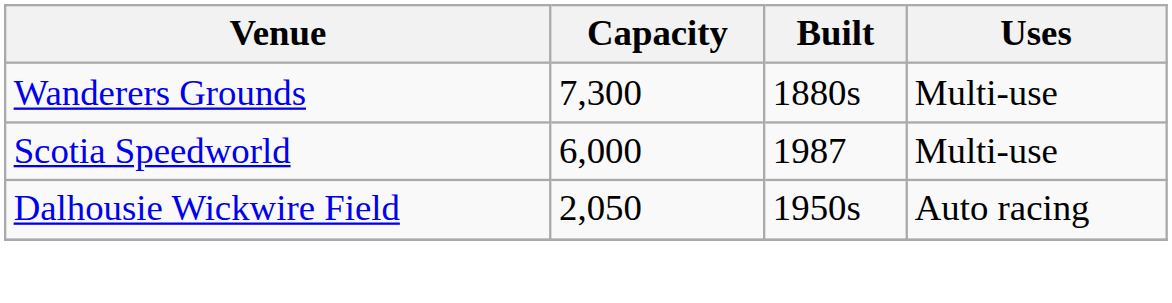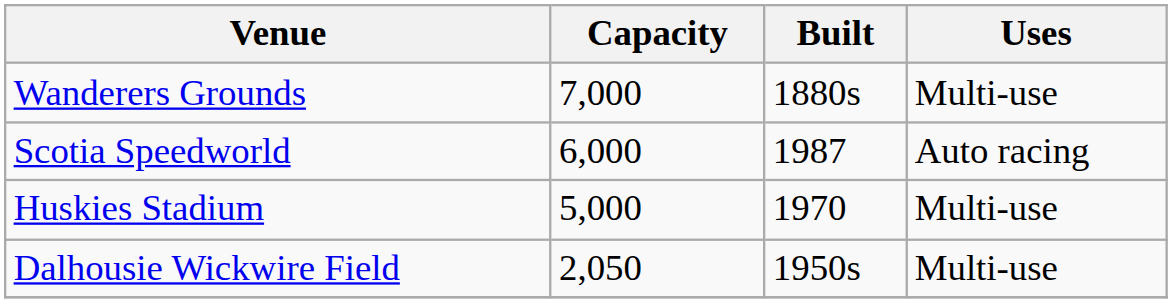Wanderers Grounds | Capacity: 7,300 -> 7,000
Scotia Speedworld | Uses: Multi-use -> Auto racing
+ row: Huskies Stadium | 5,000 | 1970 | Multi-use
Dalhousie Wickwire Field | Uses: Auto racing -> Multi-use
